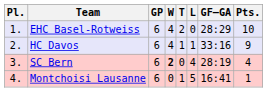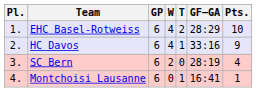- column: L | 0 | 1 | 4 | 5
SC Bern | W: bold -> normal
